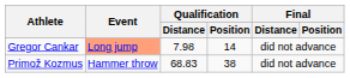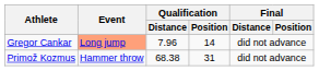Gregor Cankar | Qualification / Distance: 7.98 -> 7.96
Primož Kozmus | Qualification / Distance: 68.83 -> 68.38
Primož Kozmus | Qualification / Position: 38 -> 31
